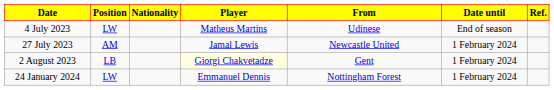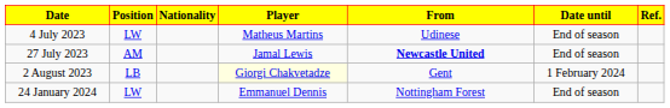27 July 2023 | From: normal -> bold
27 July 2023 | Date until: 1 February 2024 -> End of season
24 January 2024 | Date until: 1 February 2024 -> End of season
